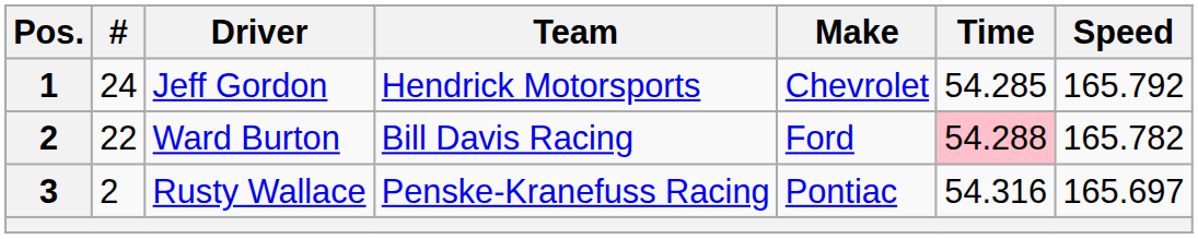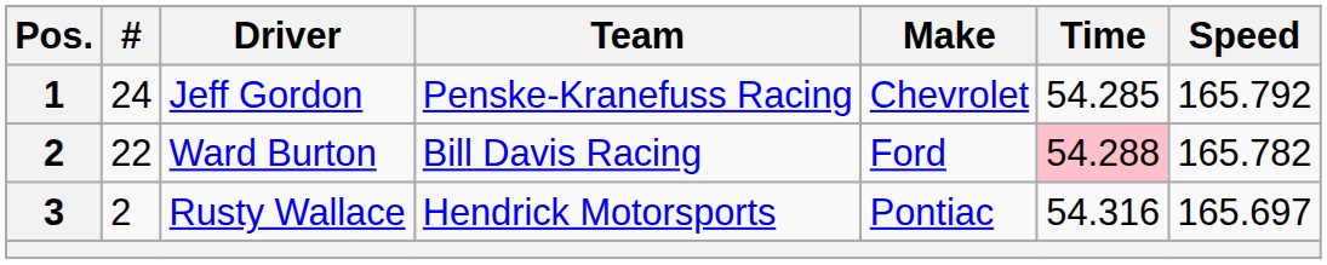Jeff Gordon | Team: Hendrick Motorsports -> Penske-Kranefuss Racing
Rusty Wallace | Team: Penske-Kranefuss Racing -> Hendrick Motorsports
